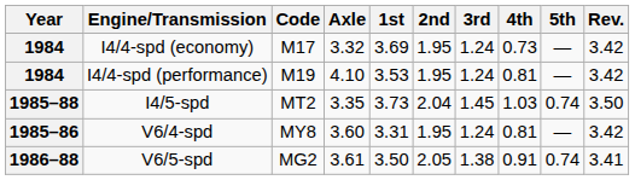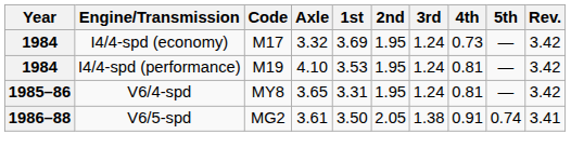- row: 1985–88 | I4/5-spd | MT2 | 3.35 | 3.73 | 2.04 | 1.45 | 1.03 | 0.74 | 3.50
V6/4-spd | Axle: 3.60 -> 3.65
